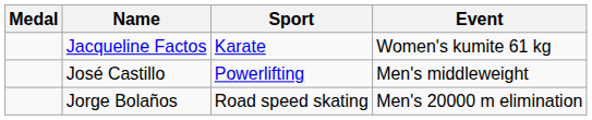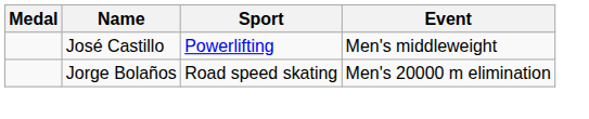- row: Jacqueline Factos | Karate | Women's kumite 61 kg
